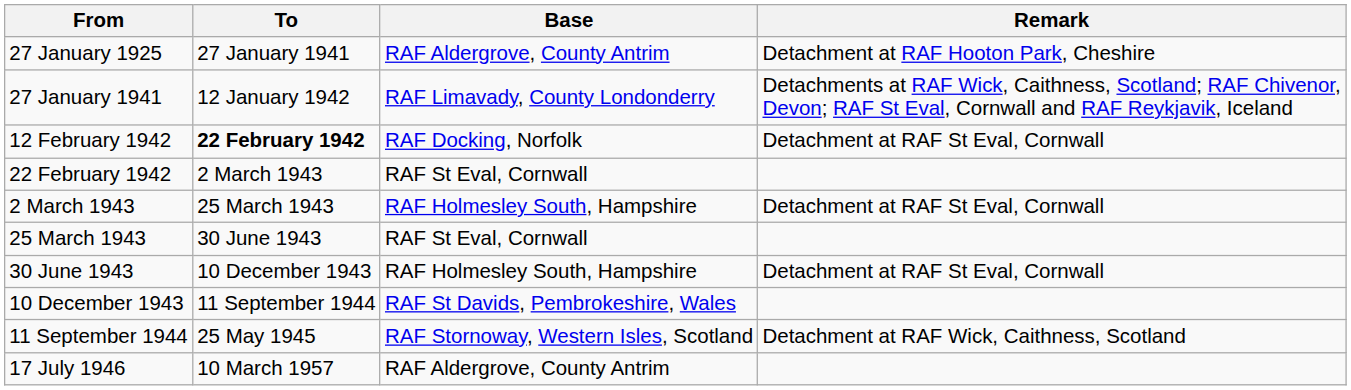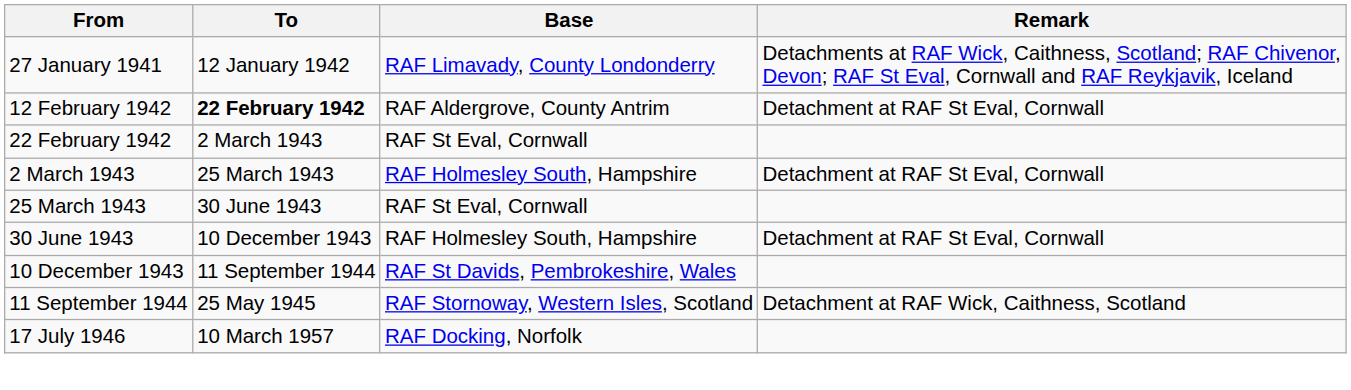- row: 27 January 1925 | 27 January 1941 | RAF Aldergrove, County Antrim | Detachment at RAF Hooton Park, Cheshire
12 February 1942 | Base: RAF Docking, Norfolk -> RAF Aldergrove, County Antrim
17 July 1946 | Base: RAF Aldergrove, County Antrim -> RAF Docking, Norfolk
